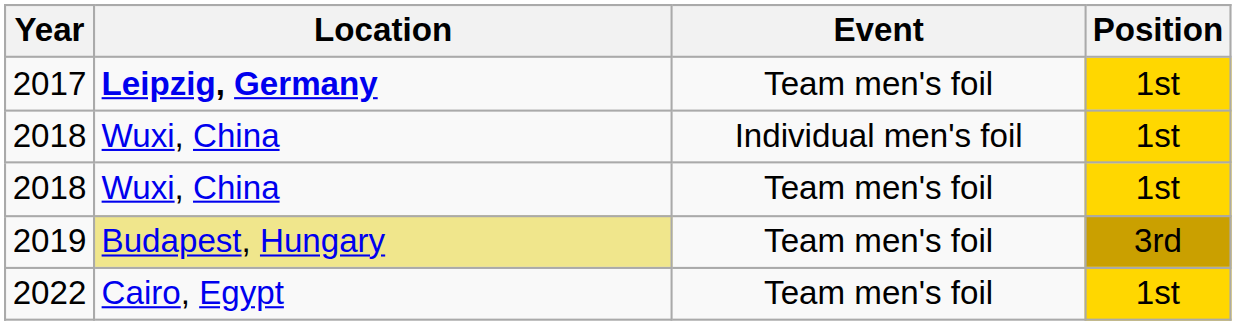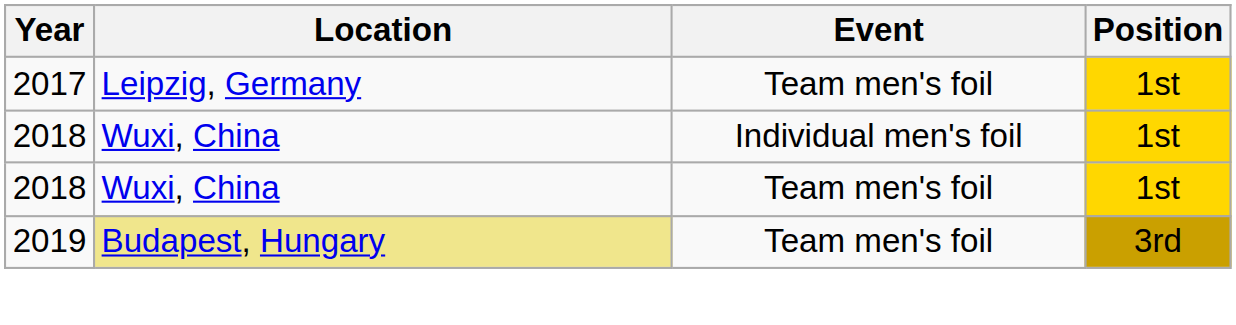2017 | Location: bold -> normal
- row: 2022 | Cairo, Egypt | Team men's foil | 1st
